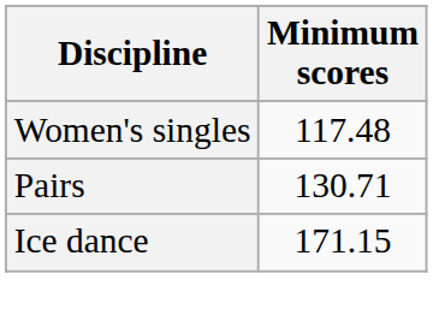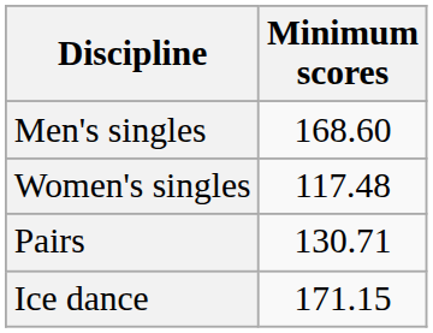+ row: Men's singles | 168.60
